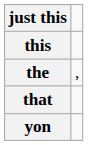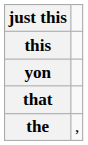rows swapped: the <-> yon
